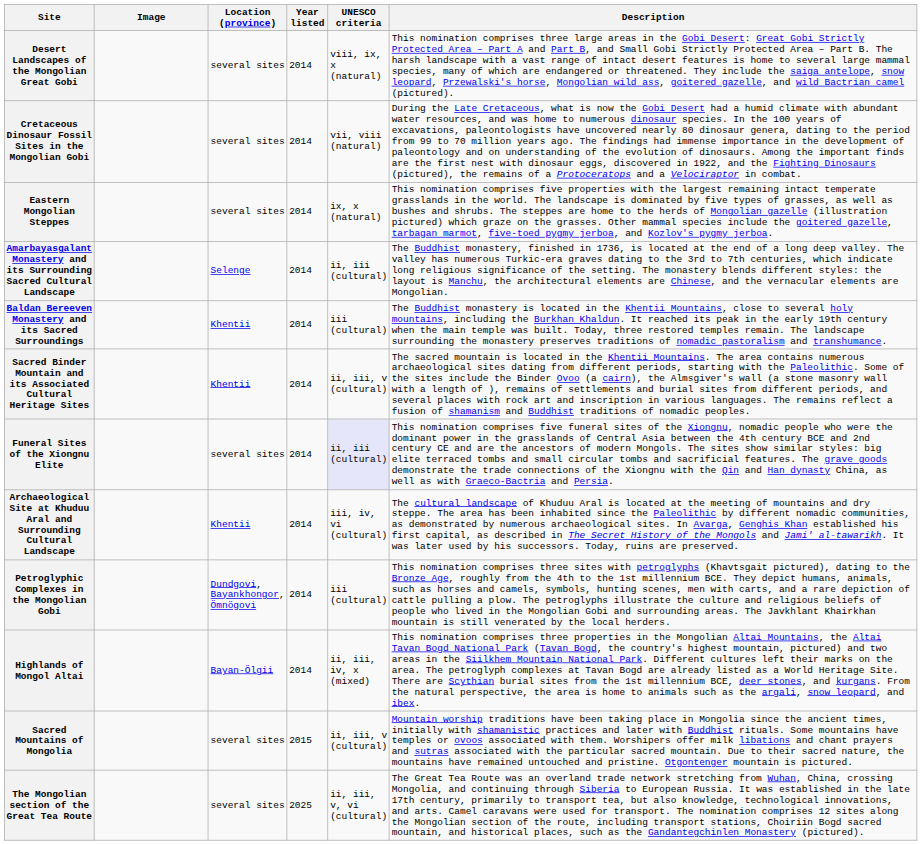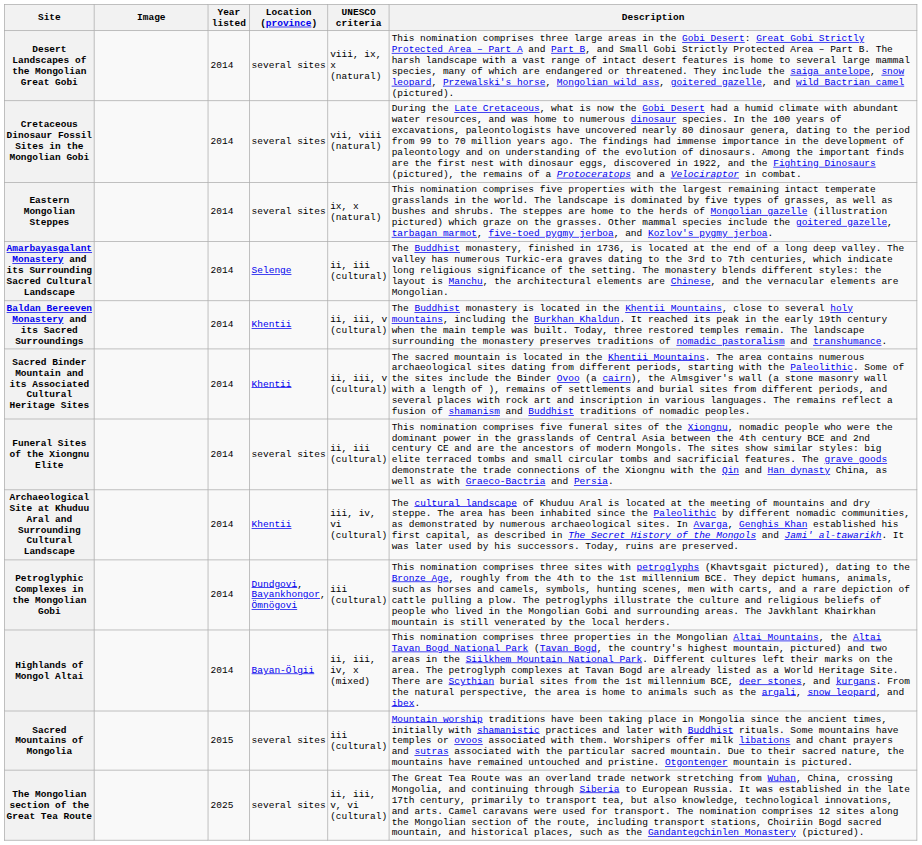columns swapped: Location (province) <-> Year listed
Baldan Bereeven Monastery and its Sacred Surroundings | UNESCO criteria: iii (cultural) -> ii, iii, v (cultural)
Funeral Sites of the Xiongnu Elite | UNESCO criteria: lavender background -> no background
Sacred Mountains of Mongolia | UNESCO criteria: ii, iii, v (cultural) -> iii (cultural)
